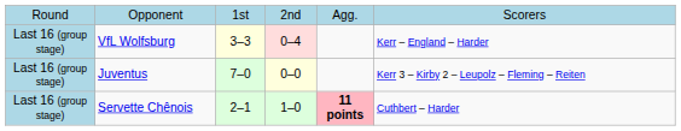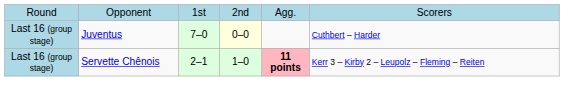- row: Last 16 (group stage) | VfL Wolfsburg | 3–3 | 0–4 | Kerr – England – Harder
Juventus | column 6: Kerr 3 – Kirby 2 – Leupolz – Fleming – Reiten -> Cuthbert – Harder
Servette Chênois | column 6: Cuthbert – Harder -> Kerr 3 – Kirby 2 – Leupolz – Fleming – Reiten
